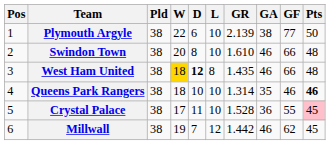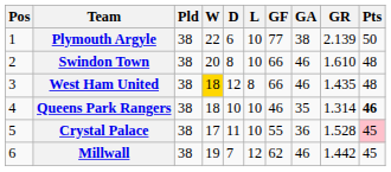columns swapped: GF <-> GR
West Ham United | D: bold -> normal
